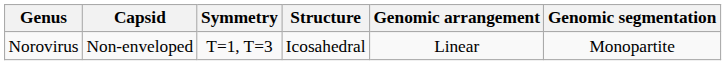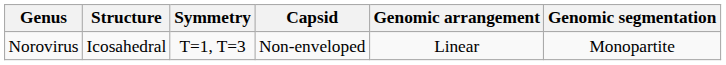columns swapped: Structure <-> Capsid
